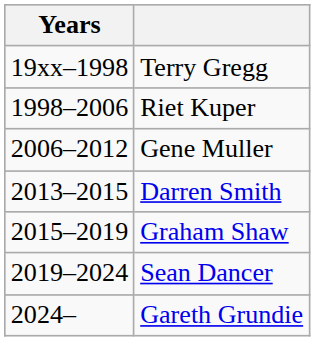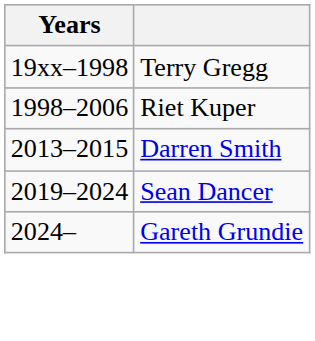- row: 2006–2012 | Gene Muller
- row: 2015–2019 | Graham Shaw
